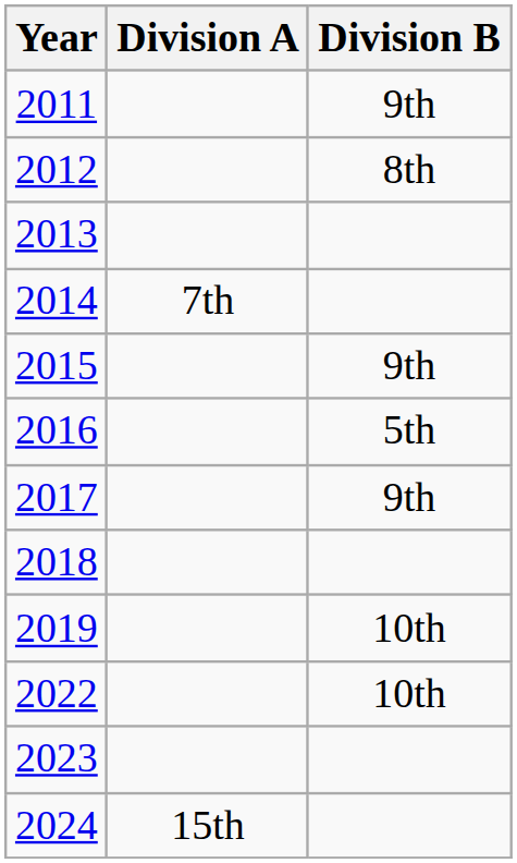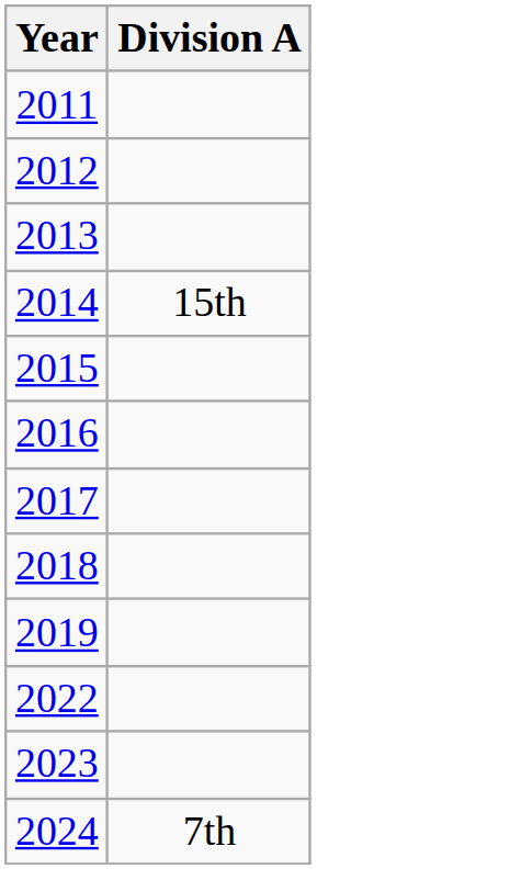- column: Division B | 9th | 8th | 9th | 5th | 9th | 10th | 10th
2014 | Division A: 7th -> 15th
2024 | Division A: 15th -> 7th
